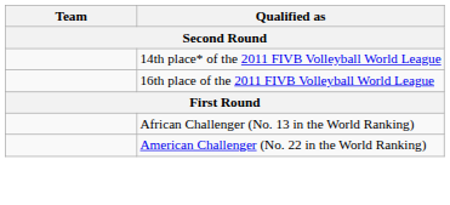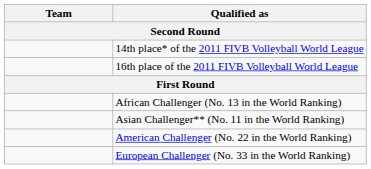+ row: Asian Challenger** (No. 11 in the World Ranking)
+ row: European Challenger (No. 33 in the World Ranking)
